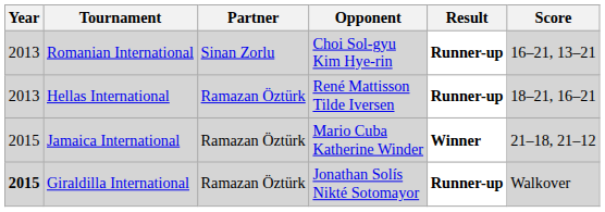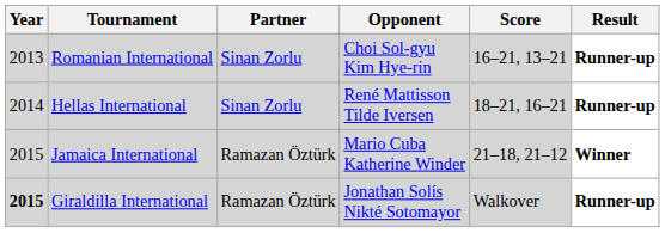columns swapped: Score <-> Result
Hellas International | Year: 2013 -> 2014
Hellas International | Partner: Ramazan Öztürk -> Sinan Zorlu
